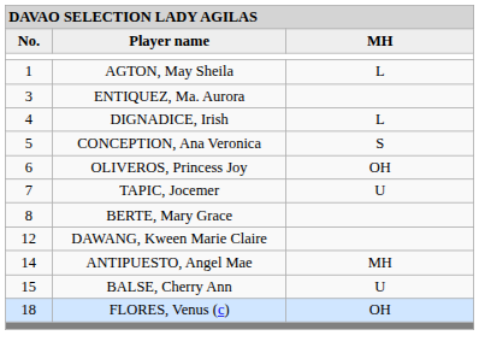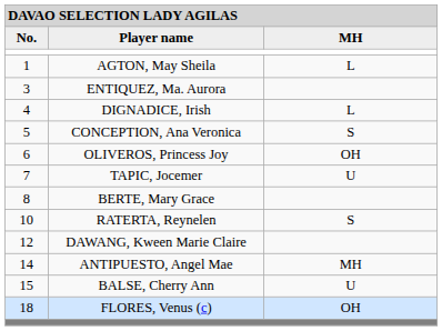+ row: 10 | RATERTA, Reynelen | S
